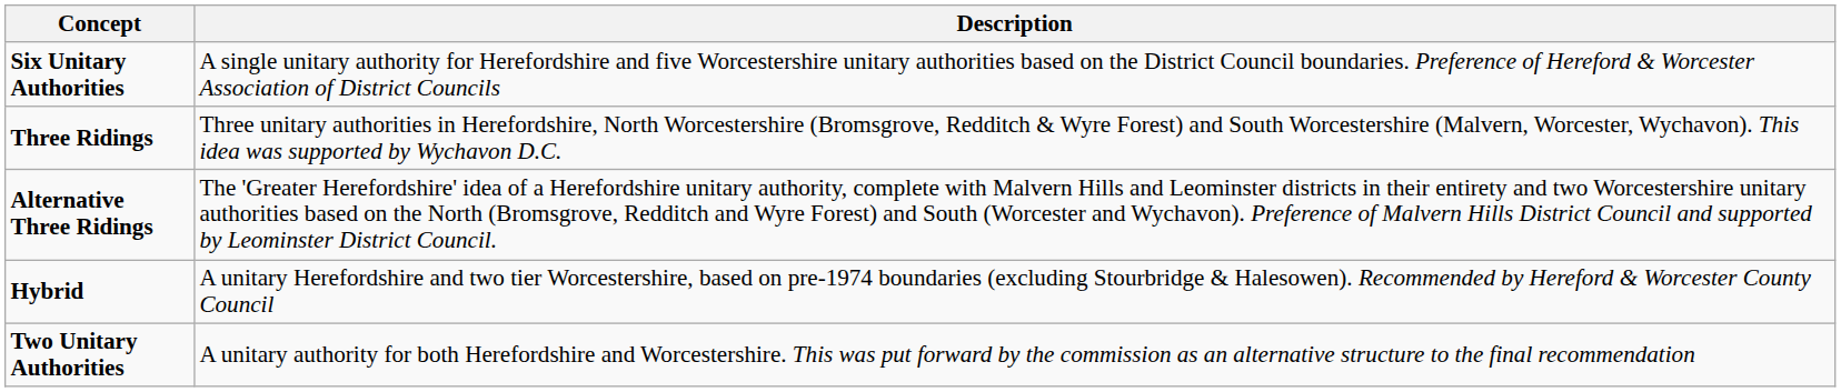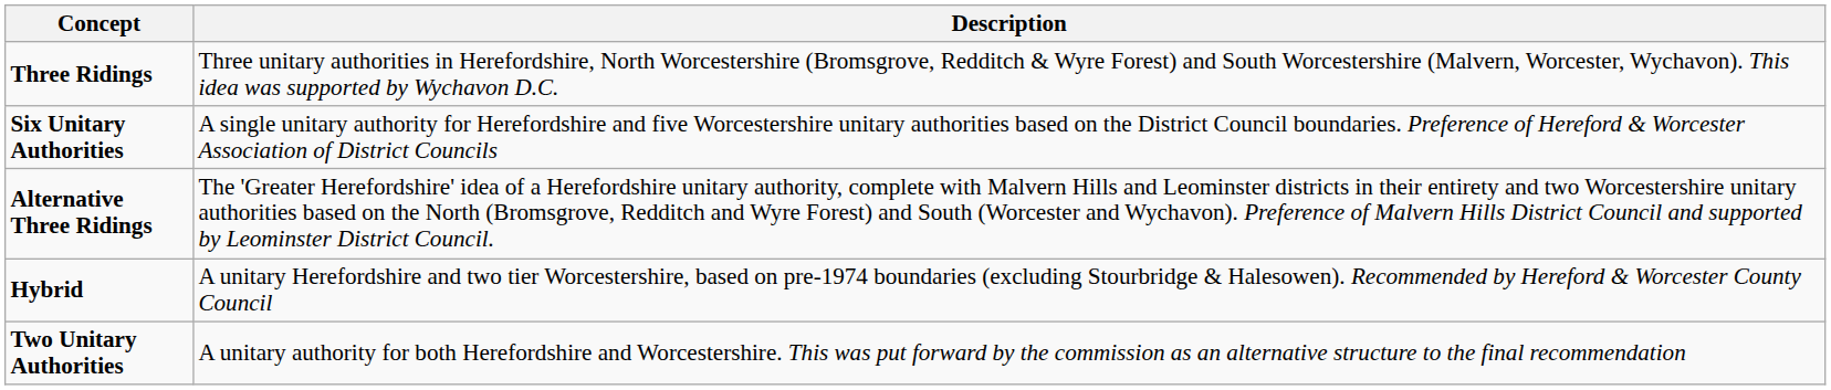rows swapped: Six Unitary Authorities <-> Three Ridings
